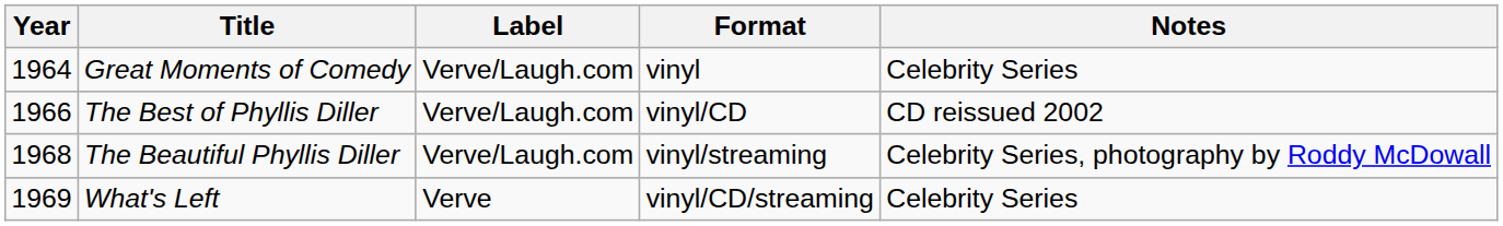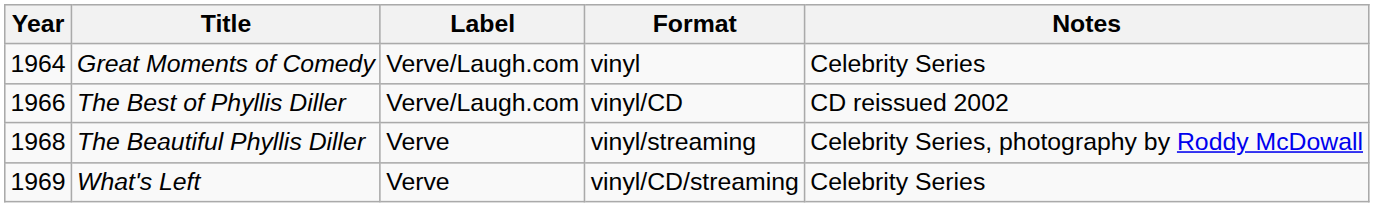The Beautiful Phyllis Diller | Label: Verve/Laugh.com -> Verve
